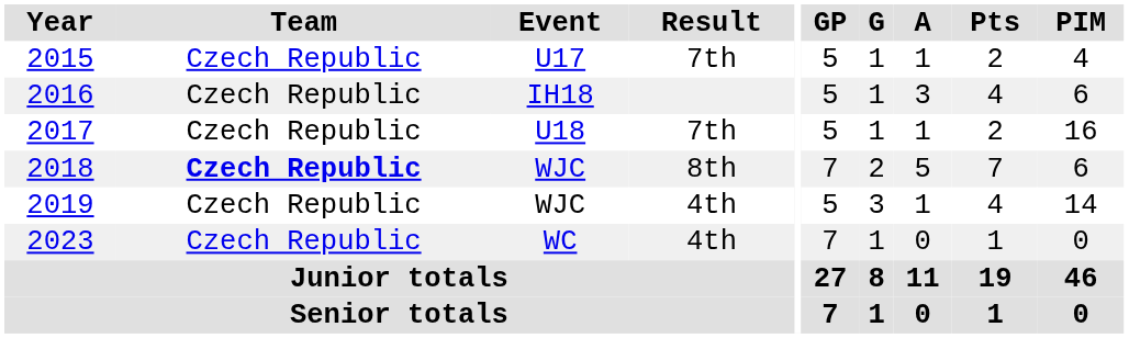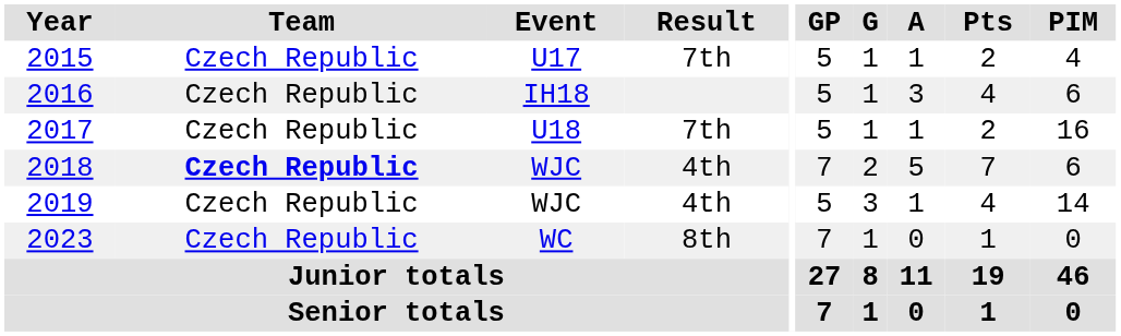2018 | Result: 8th -> 4th
2023 | Result: 4th -> 8th
